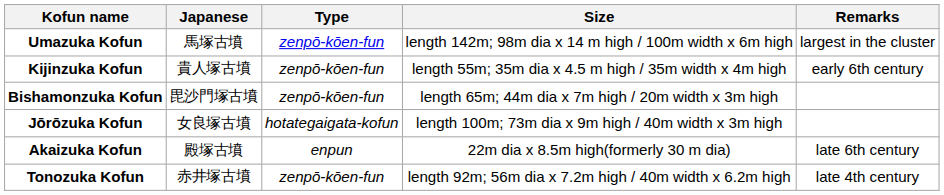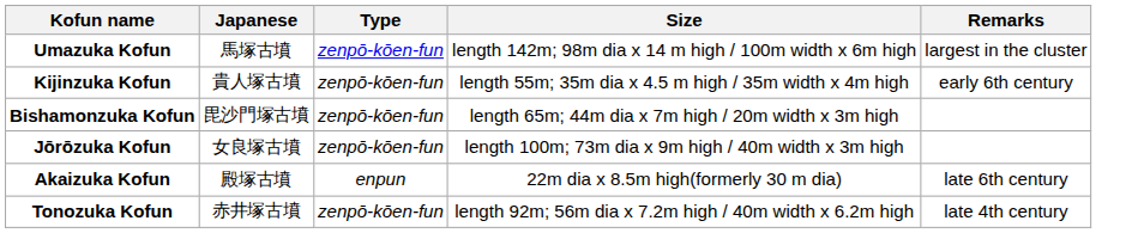Jōrōzuka Kofun | Type: hotategaigata-kofun -> zenpō-kōen-fun
